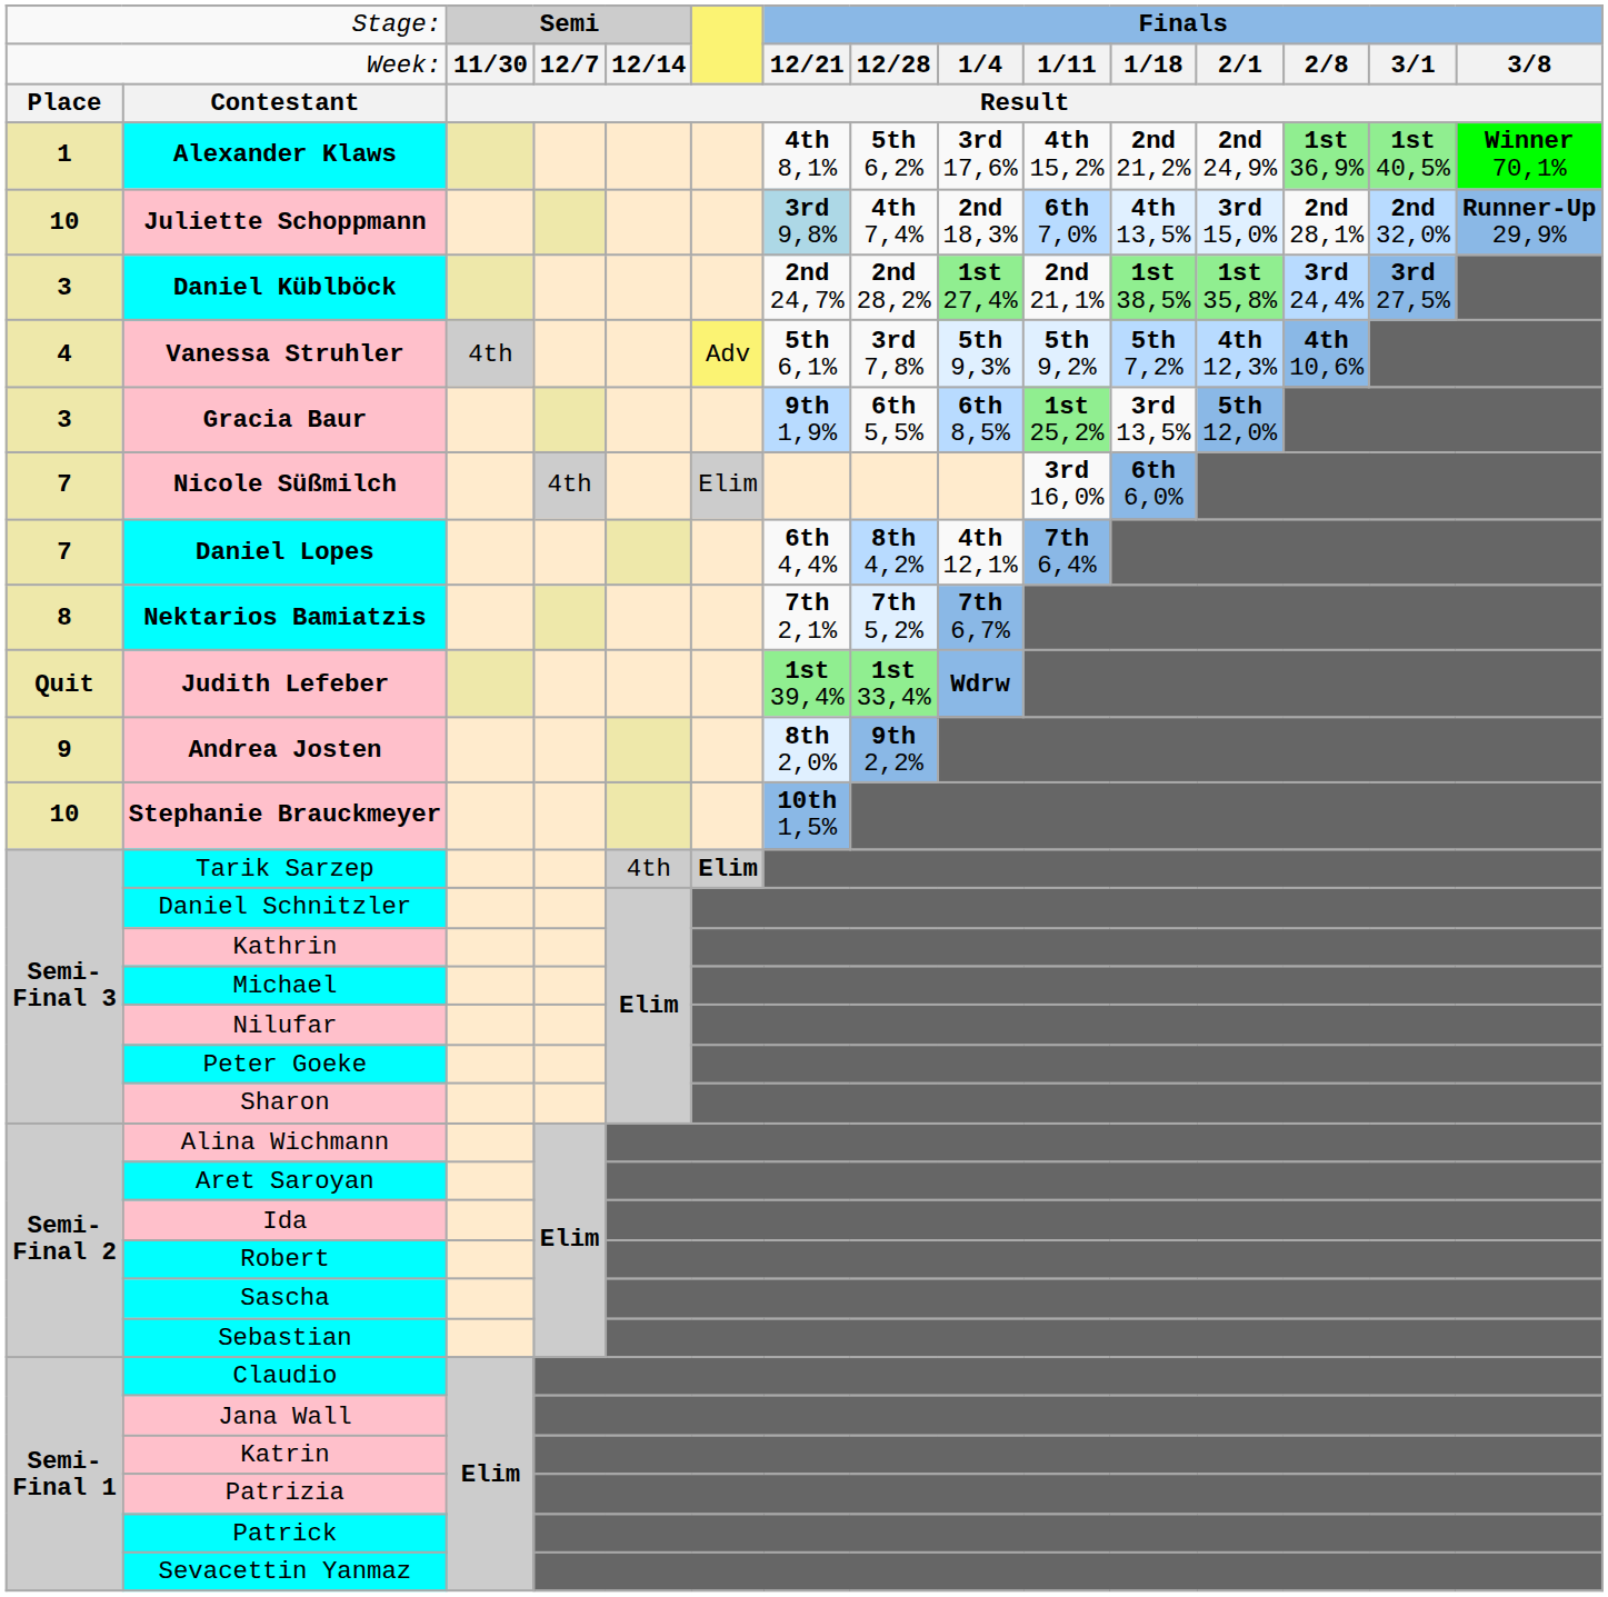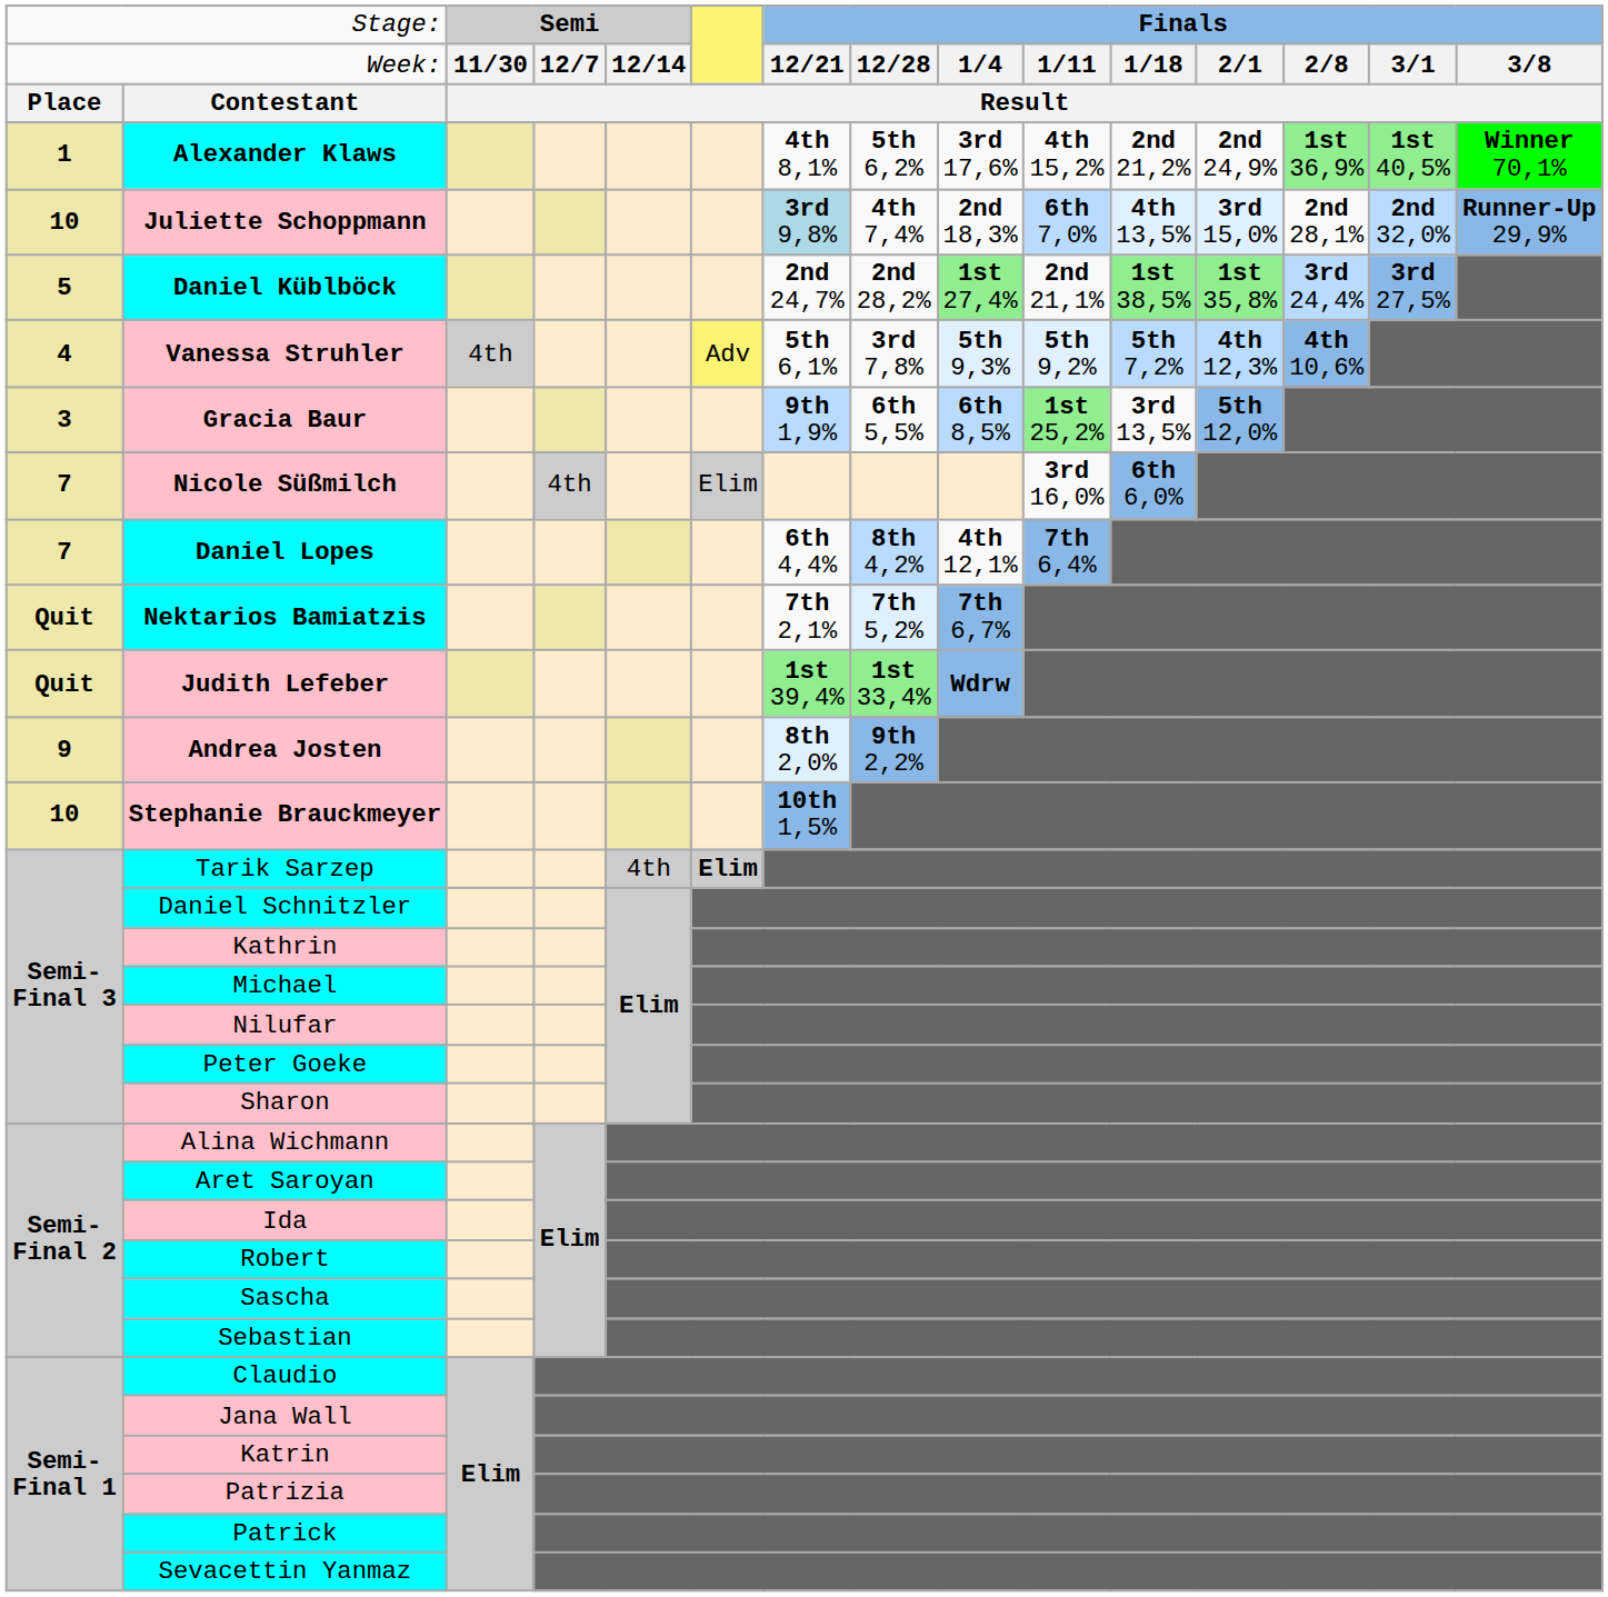Daniel Küblböck | column 1: 3 -> 5
Nektarios Bamiatzis | column 1: 8 -> Quit
